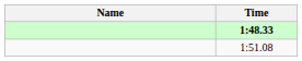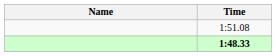rows swapped: 1:48.33 <-> 1:51.08
